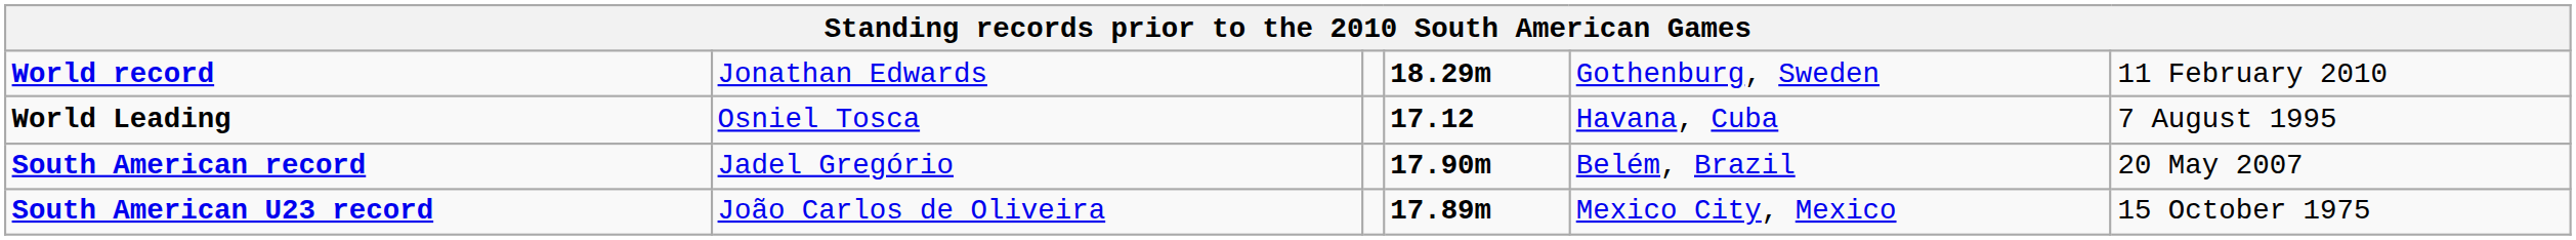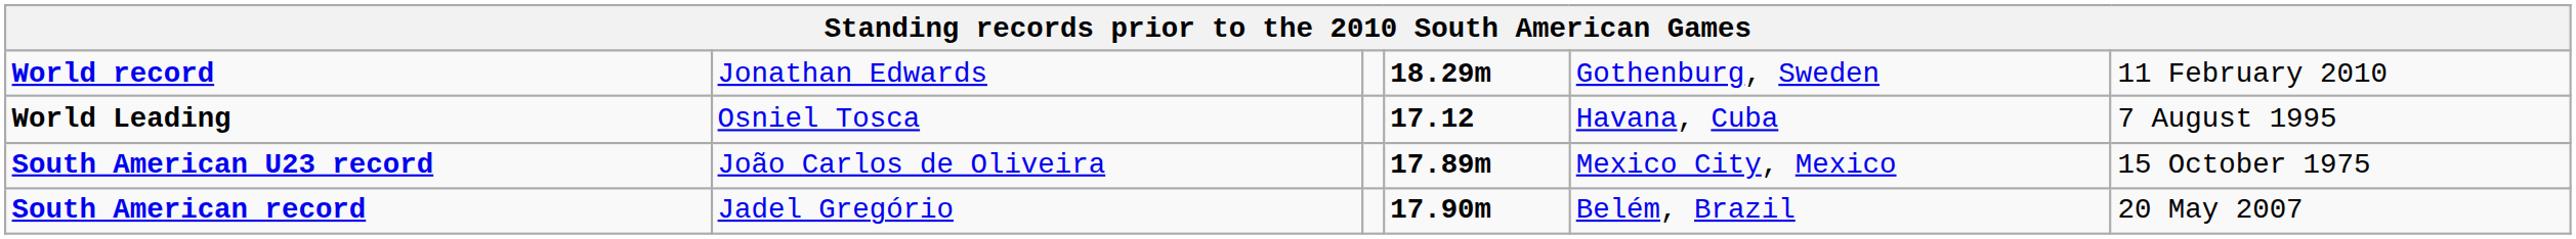rows swapped: South American record <-> South American U23 record
